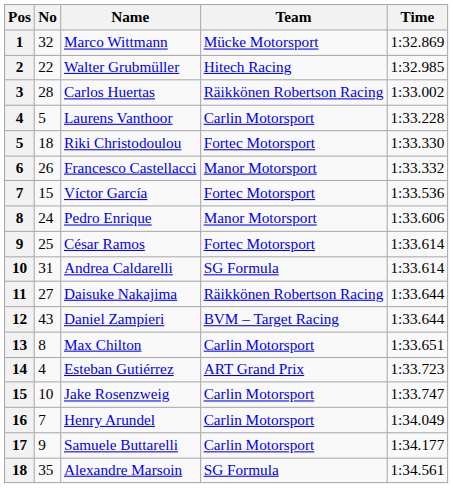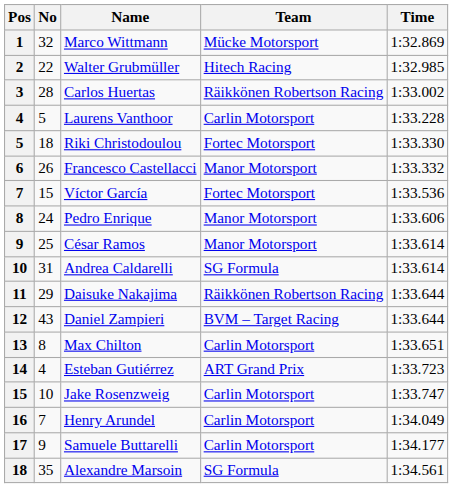César Ramos | Team: Fortec Motorsport -> Manor Motorsport
Daisuke Nakajima | No: 27 -> 29
